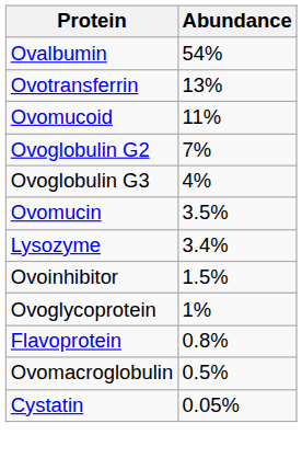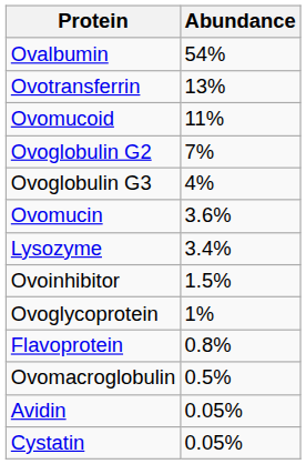Ovomucin | Abundance: 3.5% -> 3.6%
+ row: Avidin | 0.05%
